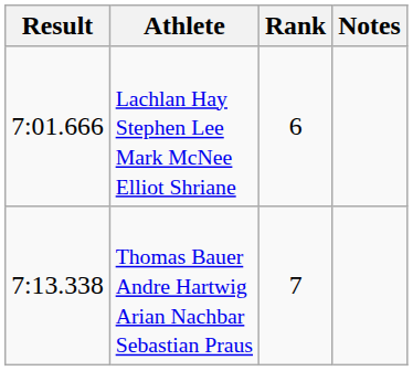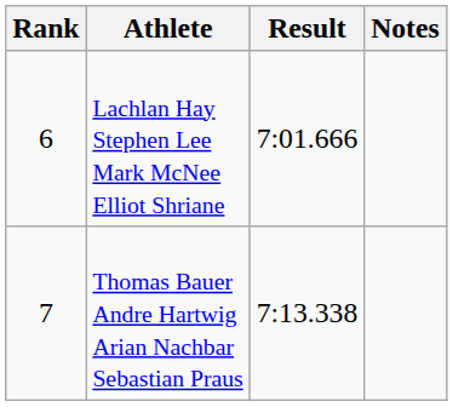columns swapped: Rank <-> Result
